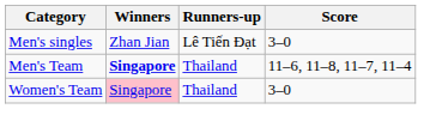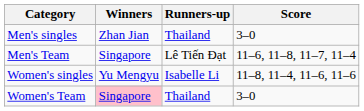Men's singles | Runners-up: Lê Tiến Đạt -> Thailand
Men's Team | Winners: bold -> normal
Men's Team | Runners-up: Thailand -> Lê Tiến Đạt
+ row: Women's singles | Yu Mengyu | Isabelle Li | 11–8, 11–4, 11–6, 11–6
